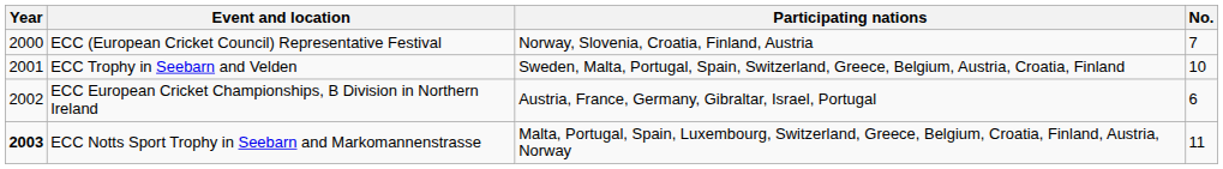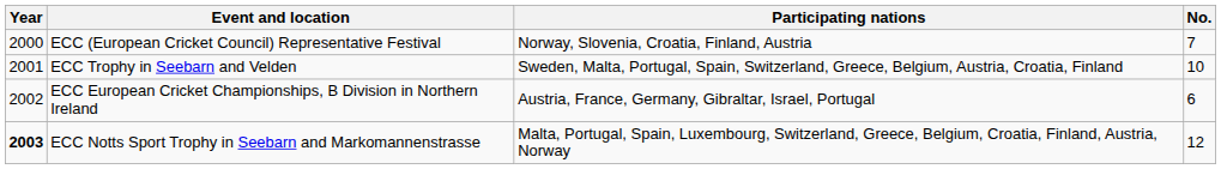ECC Notts Sport Trophy in Seebarn and Markomannenstrasse | No.: 11 -> 12
